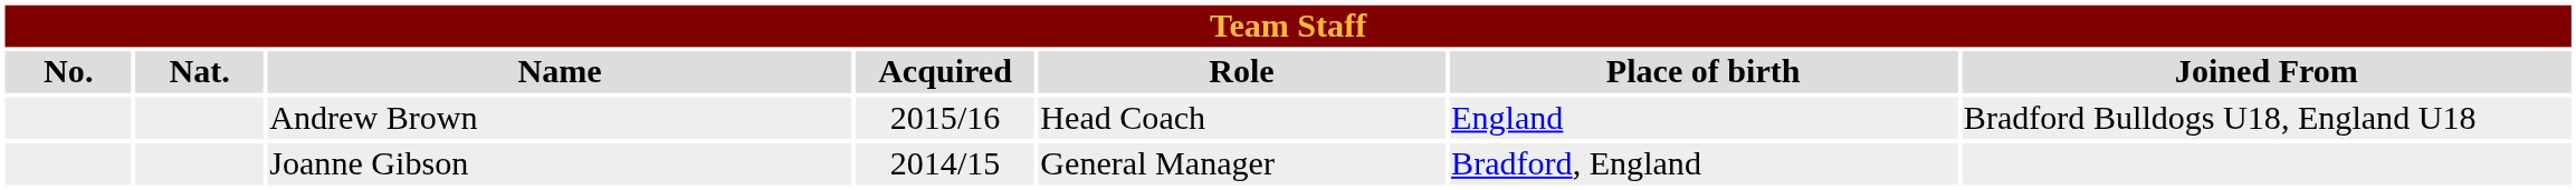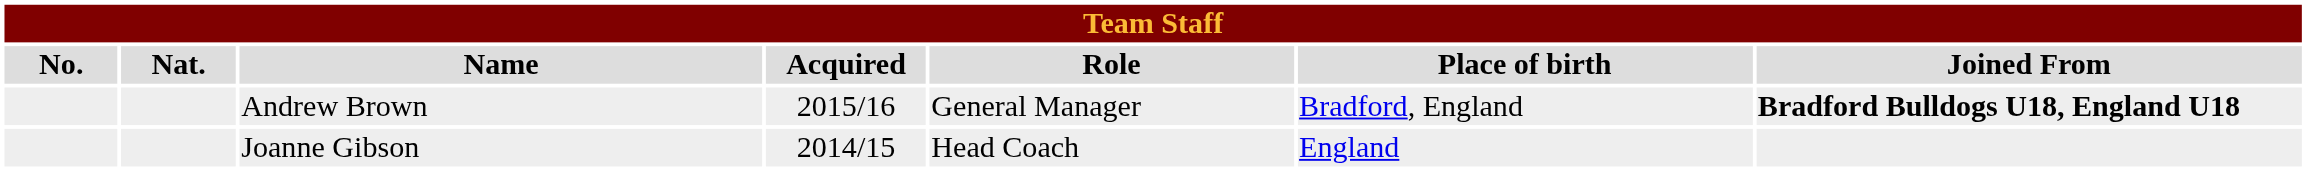Andrew Brown | Role: Head Coach -> General Manager
Andrew Brown | Place of birth: England -> Bradford, England
Andrew Brown | Joined From: normal -> bold
Joanne Gibson | Role: General Manager -> Head Coach
Joanne Gibson | Place of birth: Bradford, England -> England
